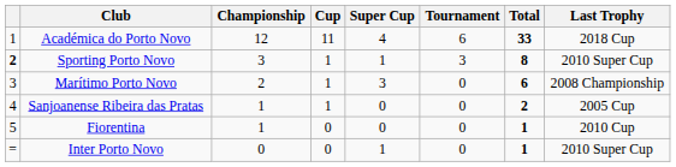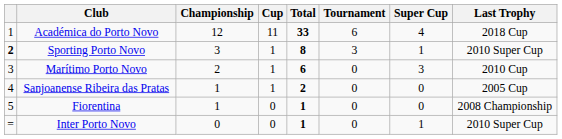columns swapped: Super Cup <-> Total
Marítimo Porto Novo | Last Trophy: 2008 Championship -> 2010 Cup
Fiorentina | Last Trophy: 2010 Cup -> 2008 Championship
